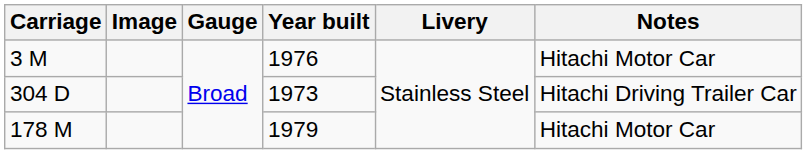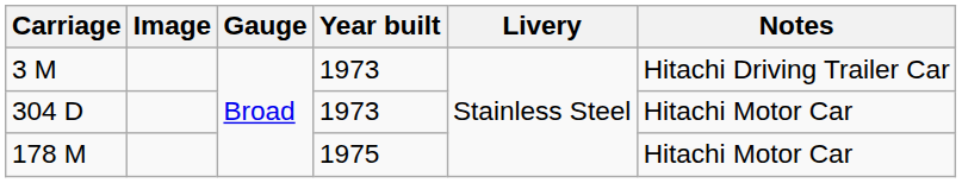3 M | Year built: 1976 -> 1973
3 M | Notes: Hitachi Motor Car -> Hitachi Driving Trailer Car
304 D | Notes: Hitachi Driving Trailer Car -> Hitachi Motor Car
178 M | Year built: 1979 -> 1975
